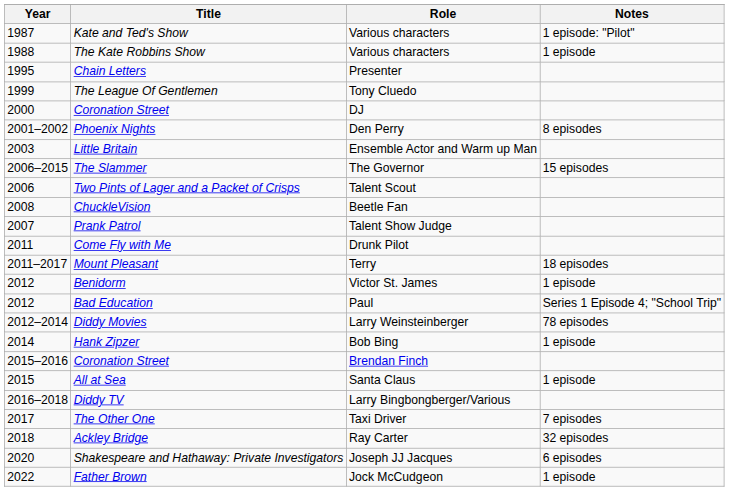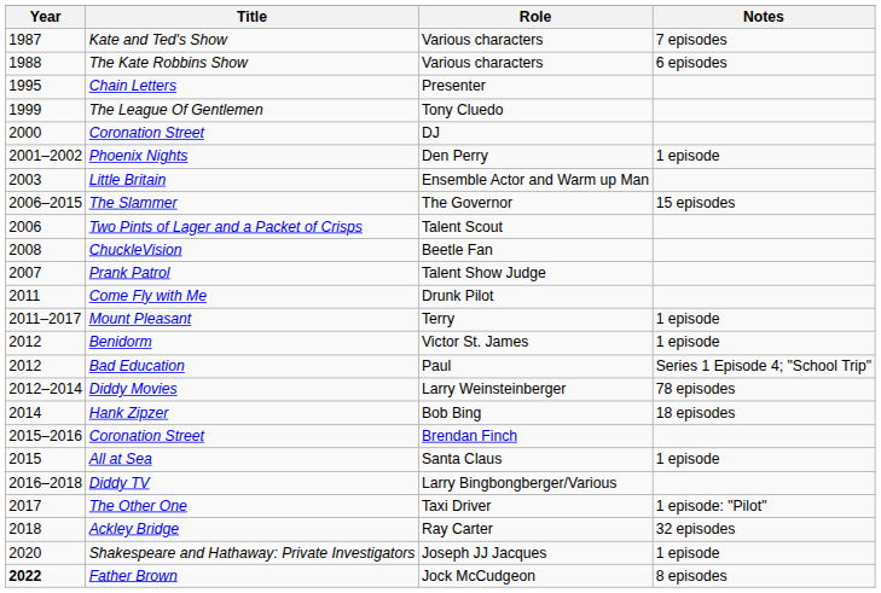Kate and Ted's Show | Notes: 1 episode: "Pilot" -> 7 episodes
The Kate Robbins Show | Notes: 1 episode -> 6 episodes
Phoenix Nights | Notes: 8 episodes -> 1 episode
Mount Pleasant | Notes: 18 episodes -> 1 episode
Hank Zipzer | Notes: 1 episode -> 18 episodes
The Other One | Notes: 7 episodes -> 1 episode: "Pilot"
Shakespeare and Hathaway: Private Investigators | Notes: 6 episodes -> 1 episode
Father Brown | Year: normal -> bold
Father Brown | Notes: 1 episode -> 8 episodes
